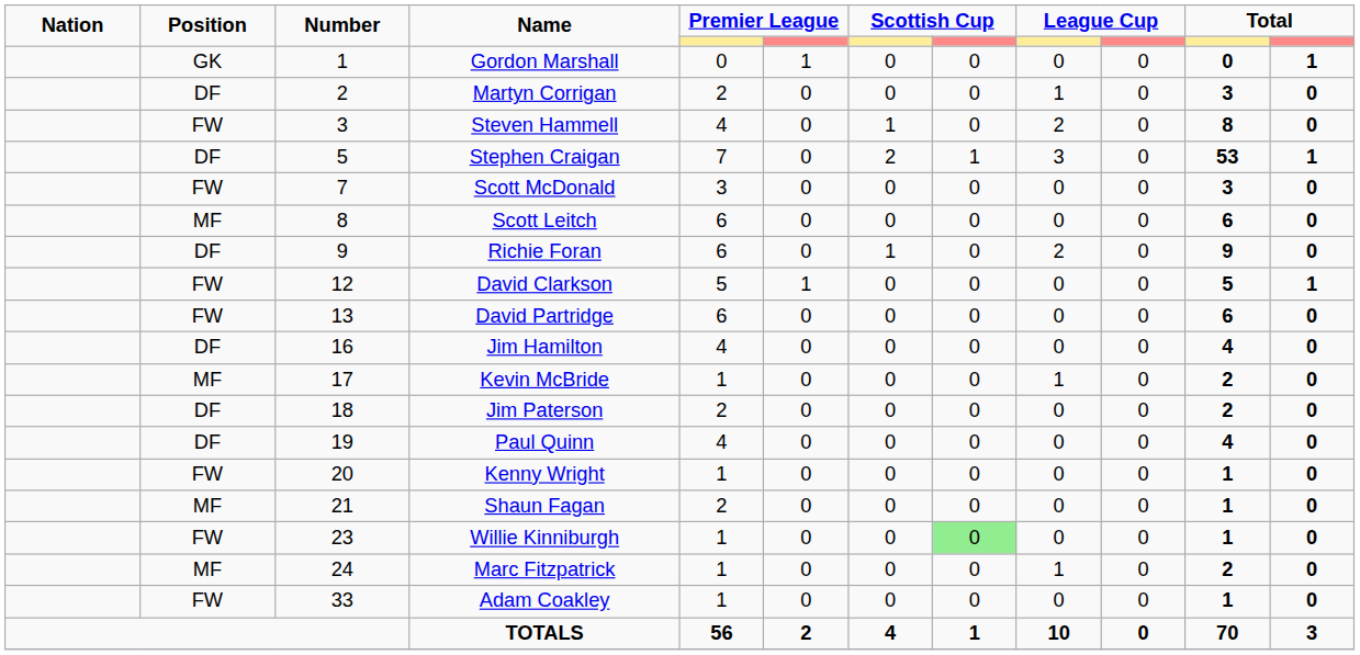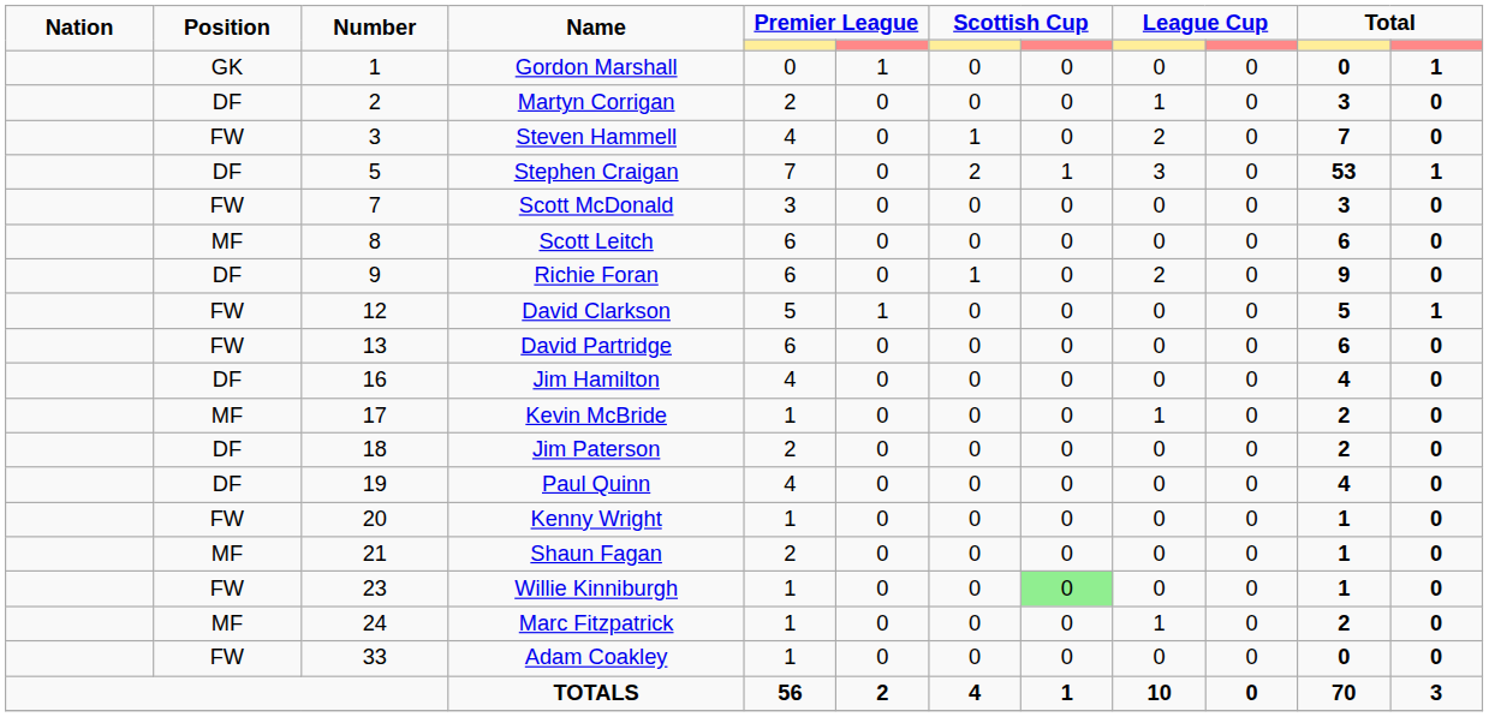Steven Hammell | column 11: 8 -> 7
Adam Coakley | column 11: 1 -> 0
